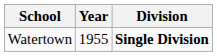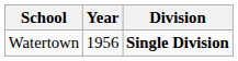Watertown | Year: 1955 -> 1956
